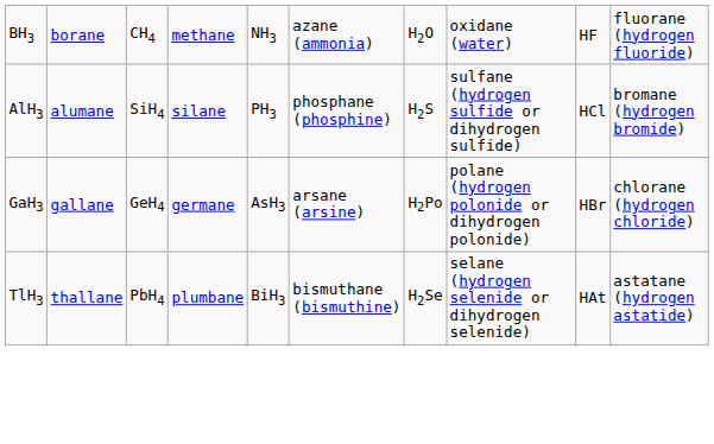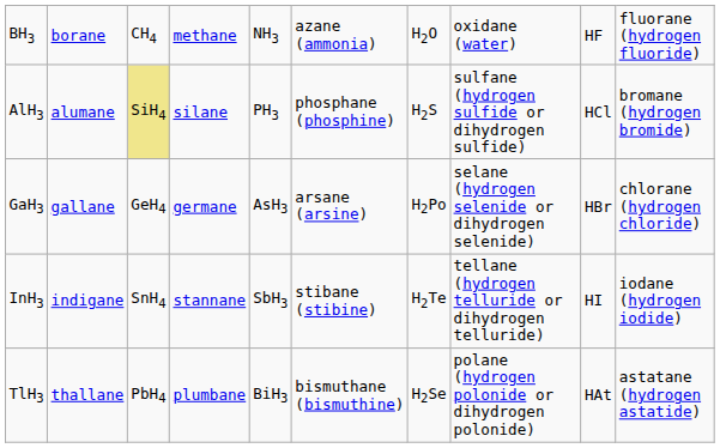AlH3 | column 3: no background -> khaki background
GaH3 | column 8: polane (hydrogen polonide or dihydrogen polonide) -> selane (hydrogen selenide or dihydrogen selenide)
+ row: InH3 | indigane | SnH4 | stannane | SbH3 | stibane (stibine) | H2Te | tellane (hydrogen telluride or dihydrogen telluride) | HI | iodane (hydrogen iodide)
TlH3 | column 8: selane (hydrogen selenide or dihydrogen selenide) -> polane (hydrogen polonide or dihydrogen polonide)
